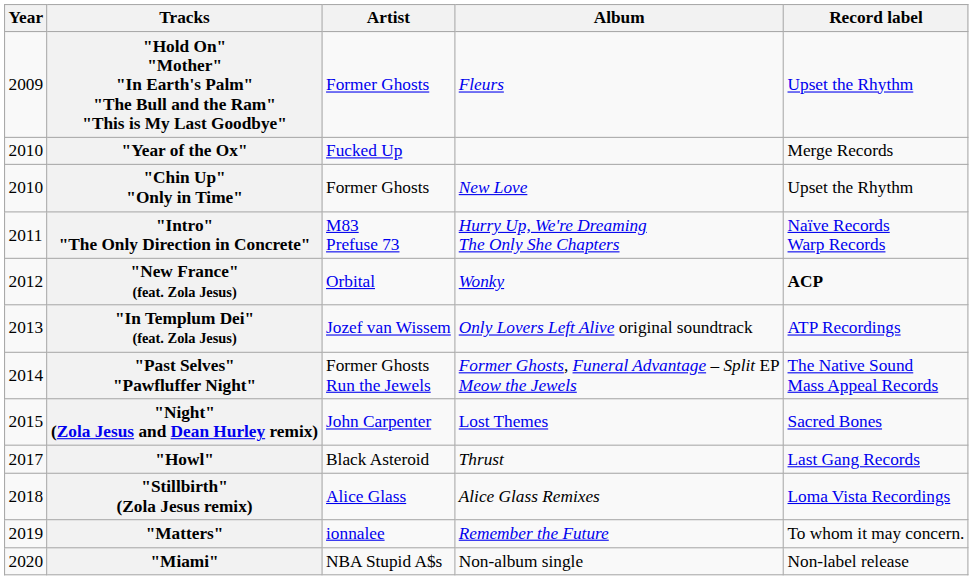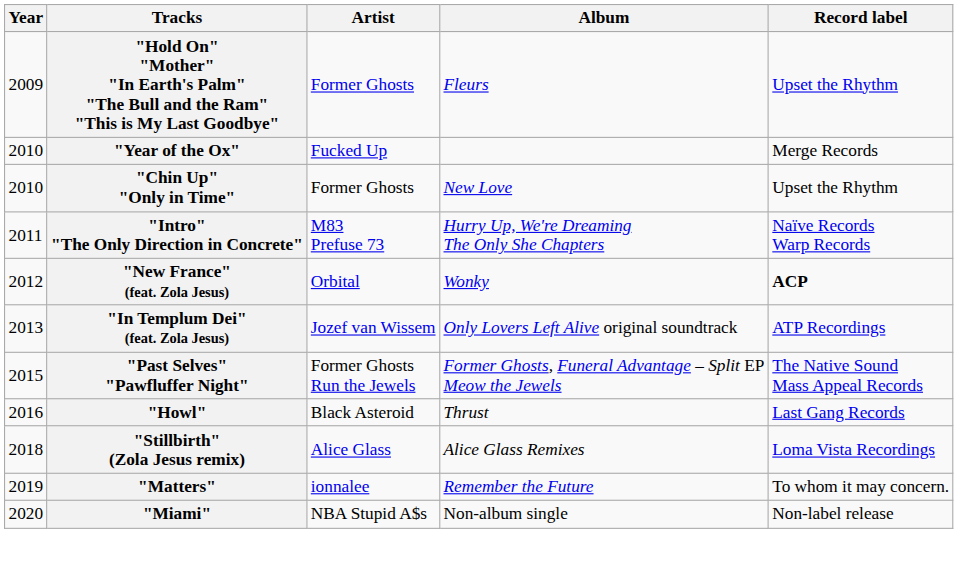"Past Selves" "Pawfluffer Night" | Year: 2014 -> 2015
- row: 2015 | "Night" (Zola Jesus and Dean Hurley remix) | John Carpenter | Lost Themes | Sacred Bones
"Howl" | Year: 2017 -> 2016
